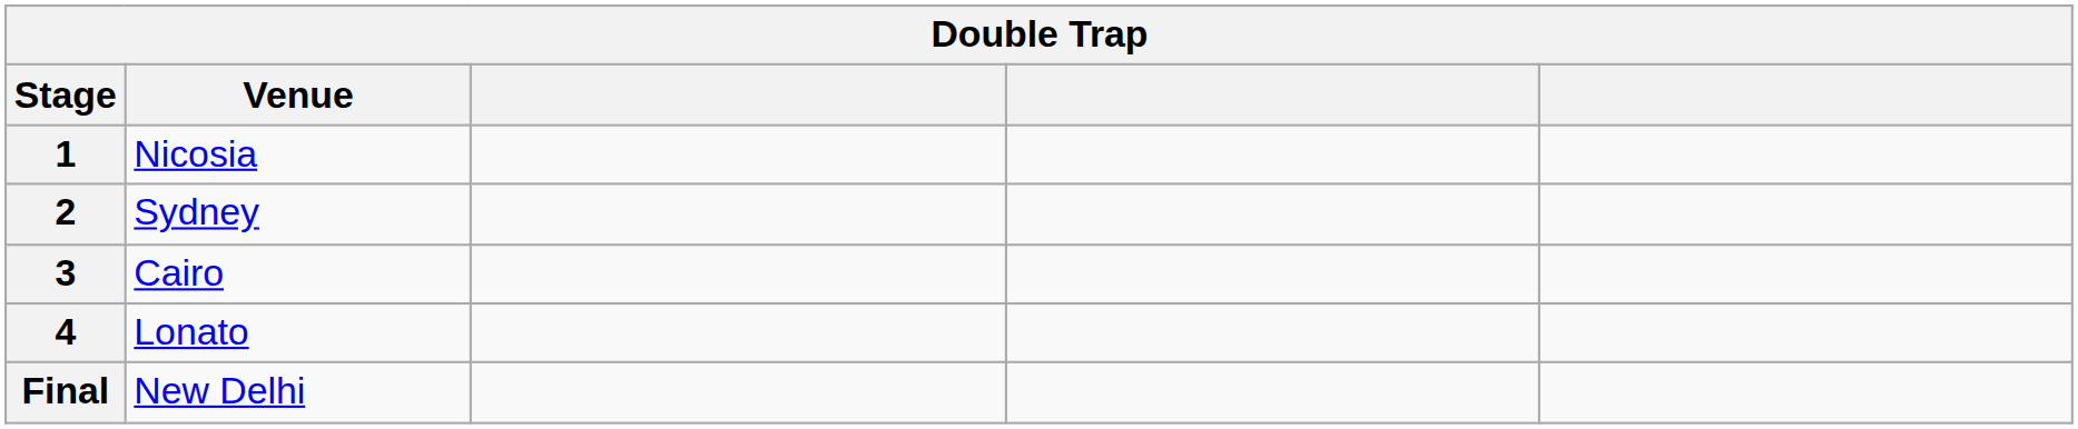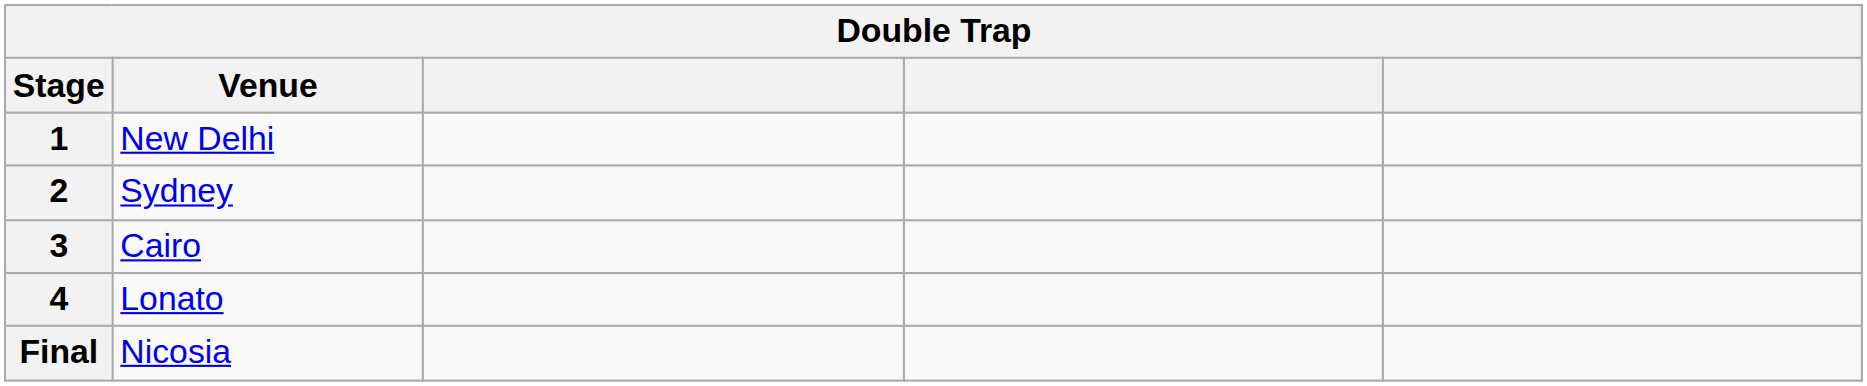1 | Venue: Nicosia -> New Delhi
Final | Venue: New Delhi -> Nicosia
